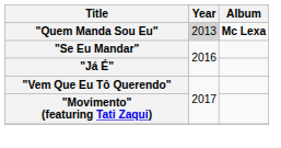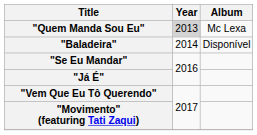"Quem Manda Sou Eu" | Album: bold -> normal
+ row: "Baladeira" | 2014 | Disponível
